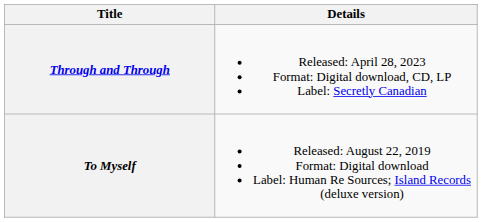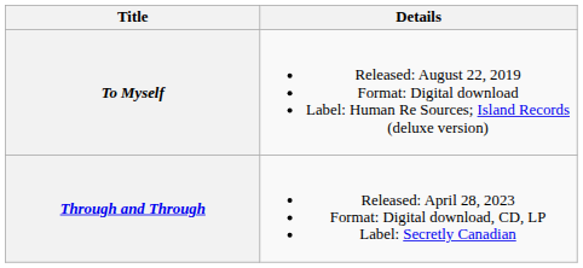rows swapped: To Myself <-> Through and Through
